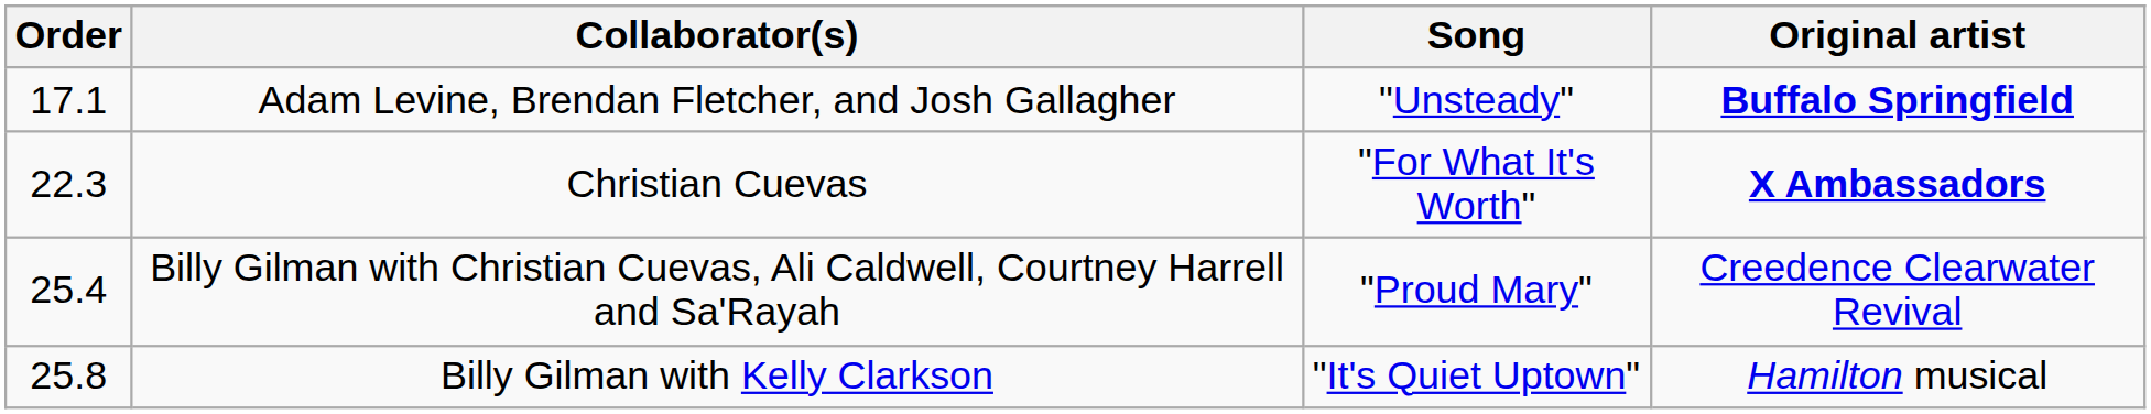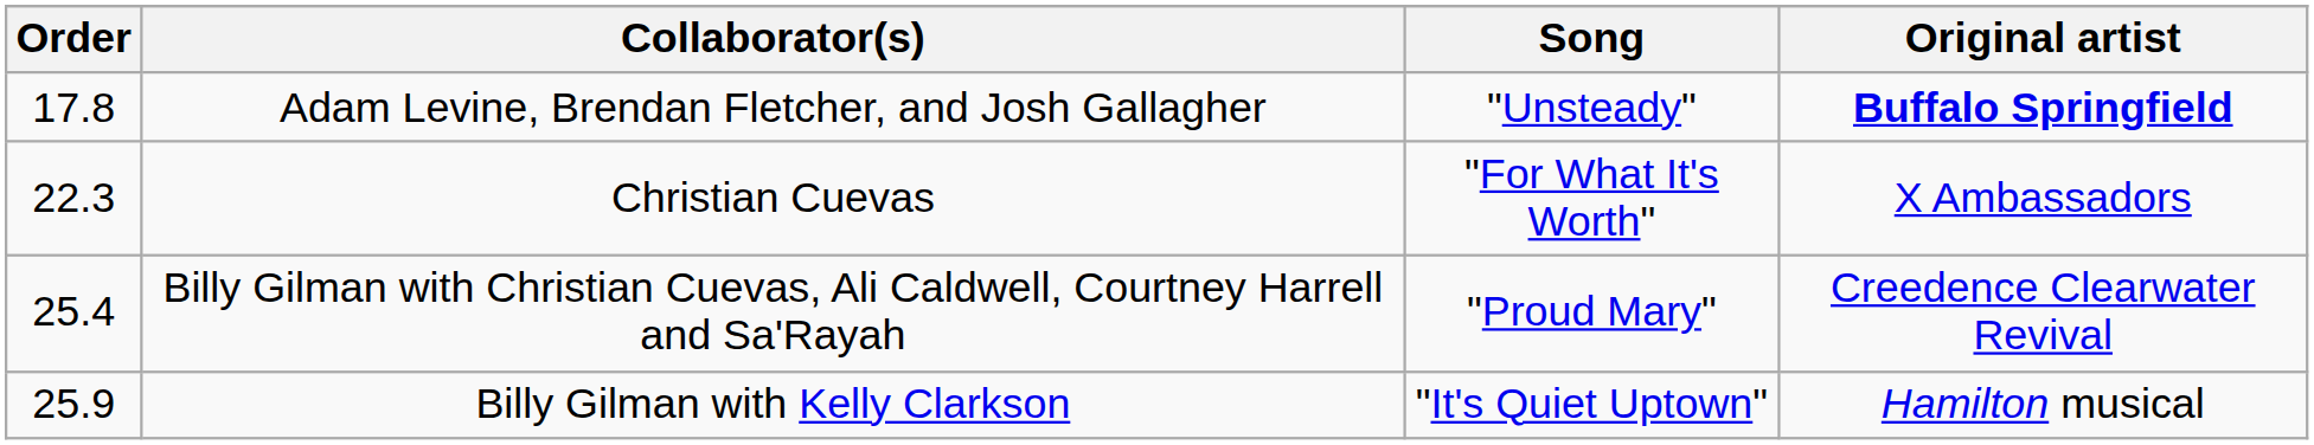Adam Levine, Brendan Fletcher, and Josh Gallagher | Order: 17.1 -> 17.8
Christian Cuevas | Original artist: bold -> normal
Billy Gilman with Kelly Clarkson | Order: 25.8 -> 25.9
